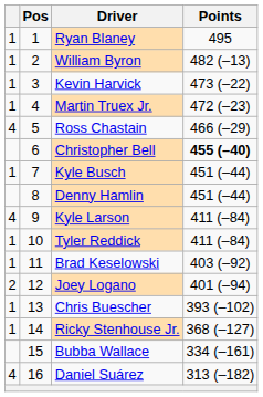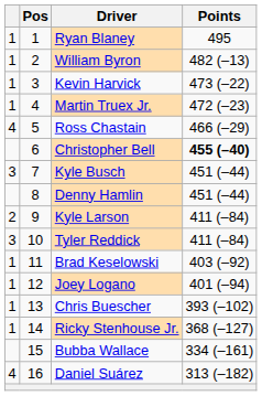Kyle Busch | column 1: 1 -> 3
Kyle Larson | column 1: 4 -> 2
Tyler Reddick | column 1: 1 -> 3
Joey Logano | column 1: 2 -> 1
